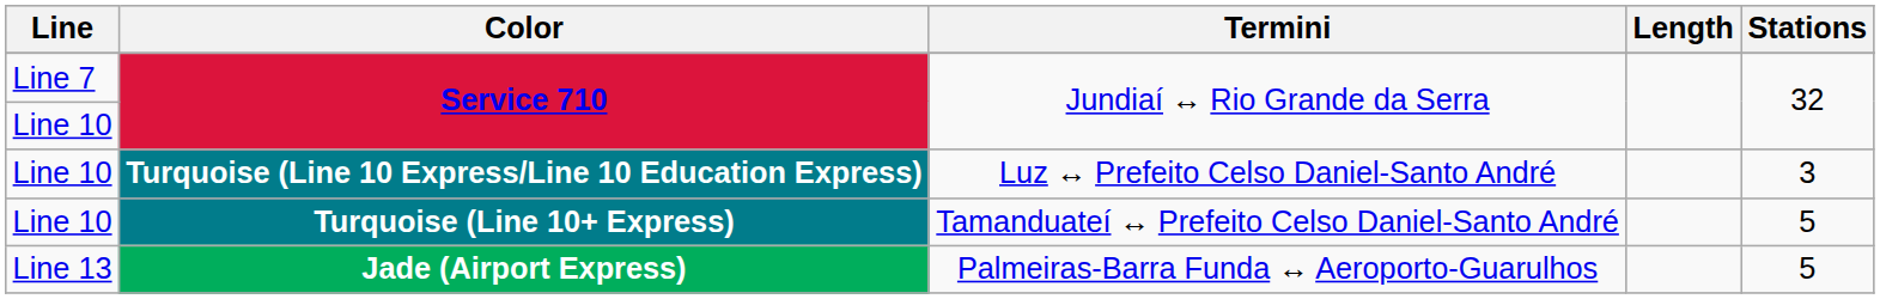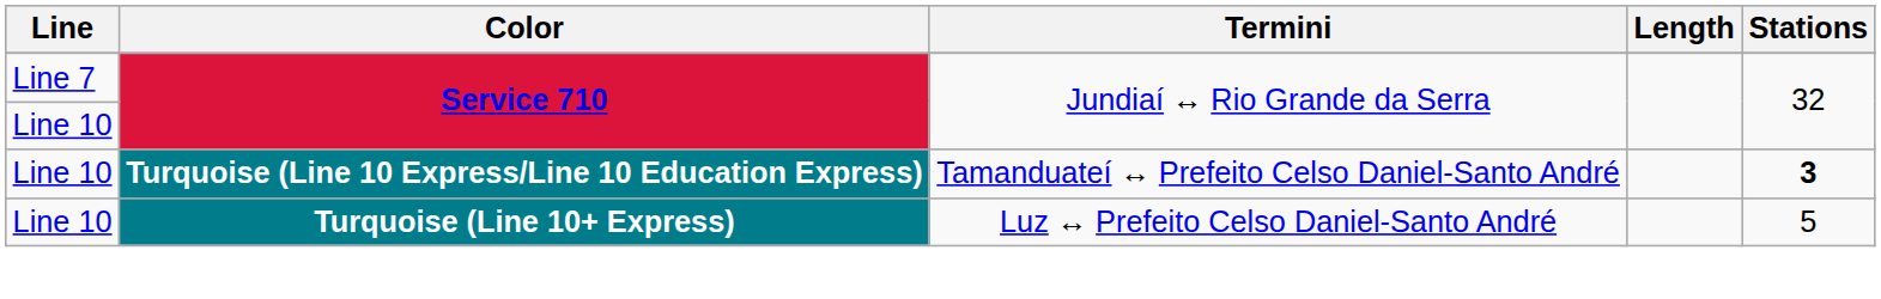Turquoise (Line 10 Express/Line 10 Education Express) | Termini: Luz ↔ Prefeito Celso Daniel-Santo André -> Tamanduateí ↔ Prefeito Celso Daniel-Santo André
Turquoise (Line 10 Express/Line 10 Education Express) | Stations: normal -> bold
Turquoise (Line 10+ Express) | Termini: Tamanduateí ↔ Prefeito Celso Daniel-Santo André -> Luz ↔ Prefeito Celso Daniel-Santo André
- row: Line 13 | Jade (Airport Express) | Palmeiras-Barra Funda ↔ Aeroporto-Guarulhos | 5
